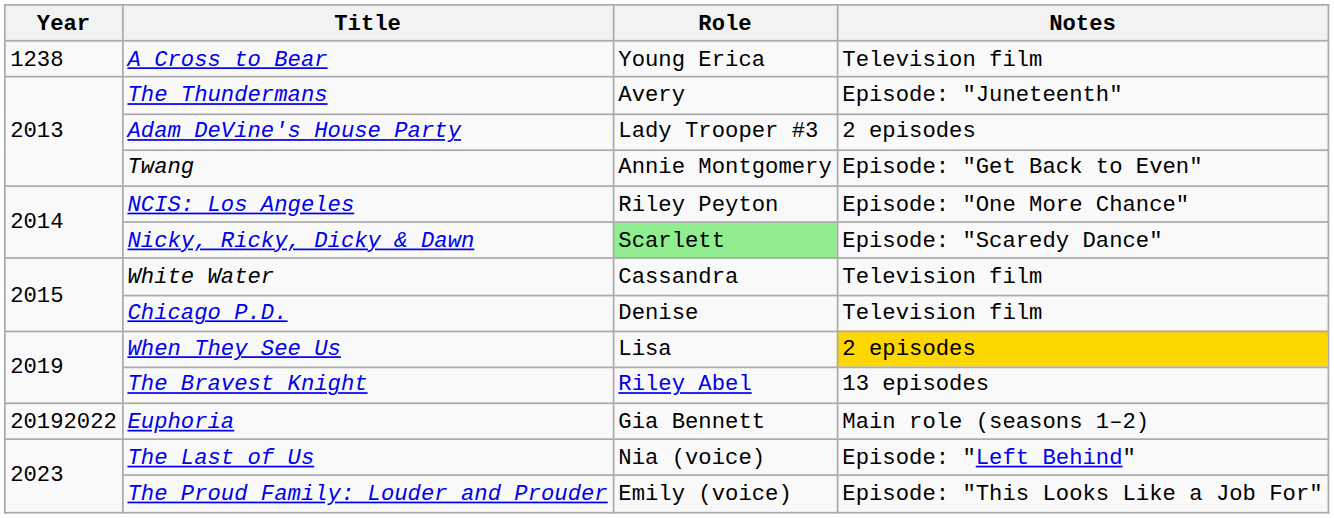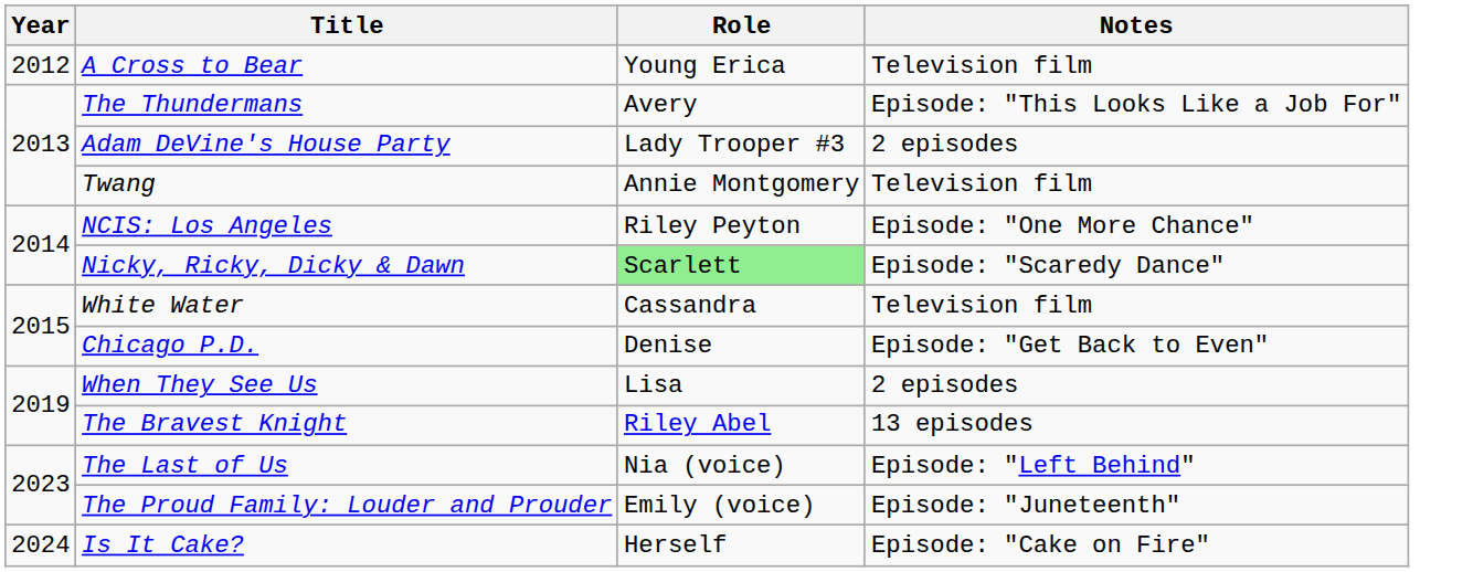A Cross to Bear | Year: 1238 -> 2012
The Thundermans | Notes: Episode: "Juneteenth" -> Episode: "This Looks Like a Job For"
Twang | Notes: Episode: "Get Back to Even" -> Television film
Chicago P.D. | Notes: Television film -> Episode: "Get Back to Even"
When They See Us | Notes: gold background -> no background
- row: 20192022 | Euphoria | Gia Bennett | Main role (seasons 1–2)
The Proud Family: Louder and Prouder | Notes: Episode: "This Looks Like a Job For" -> Episode: "Juneteenth"
+ row: 2024 | Is It Cake? | Herself | Episode: "Cake on Fire"
